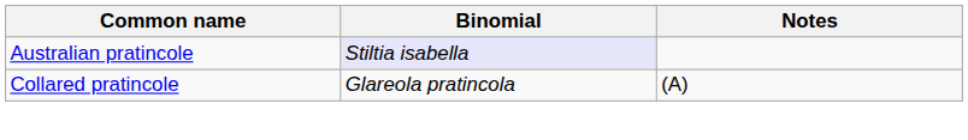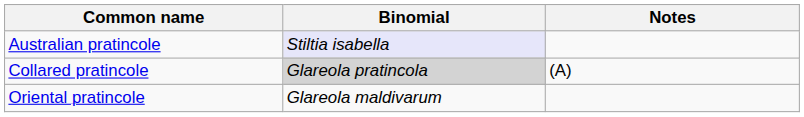Collared pratincole | Binomial: no background -> lightgrey background
+ row: Oriental pratincole | Glareola maldivarum
